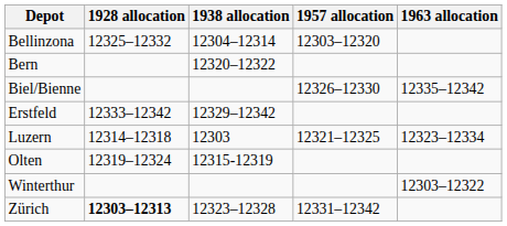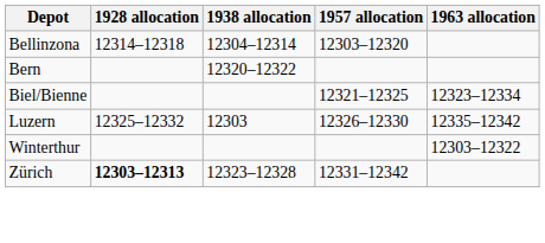Bellinzona | 1928 allocation: 12325–12332 -> 12314–12318
Biel/Bienne | 1957 allocation: 12326–12330 -> 12321–12325
Biel/Bienne | 1963 allocation: 12335–12342 -> 12323–12334
- row: Erstfeld | 12333–12342 | 12329–12342
Luzern | 1928 allocation: 12314–12318 -> 12325–12332
Luzern | 1957 allocation: 12321–12325 -> 12326–12330
Luzern | 1963 allocation: 12323–12334 -> 12335–12342
- row: Olten | 12319–12324 | 12315-12319
